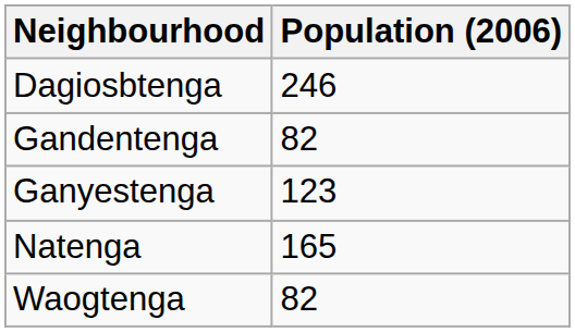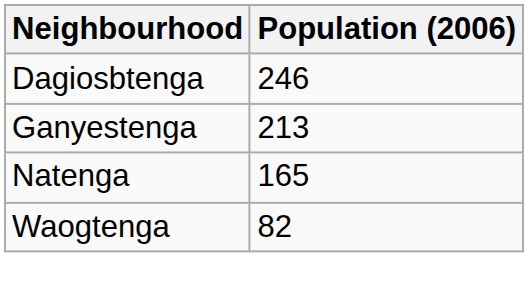- row: Gandentenga | 82
Ganyestenga | Population (2006): 123 -> 213
